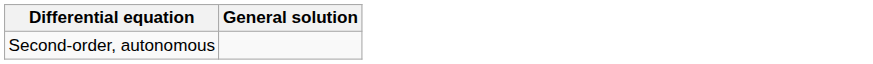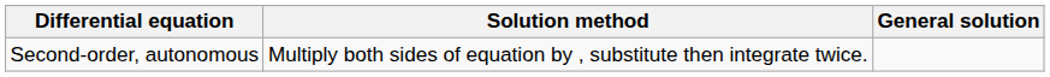+ column: Solution method | Multiply both sides of equation by , substitute then integrate twice.
